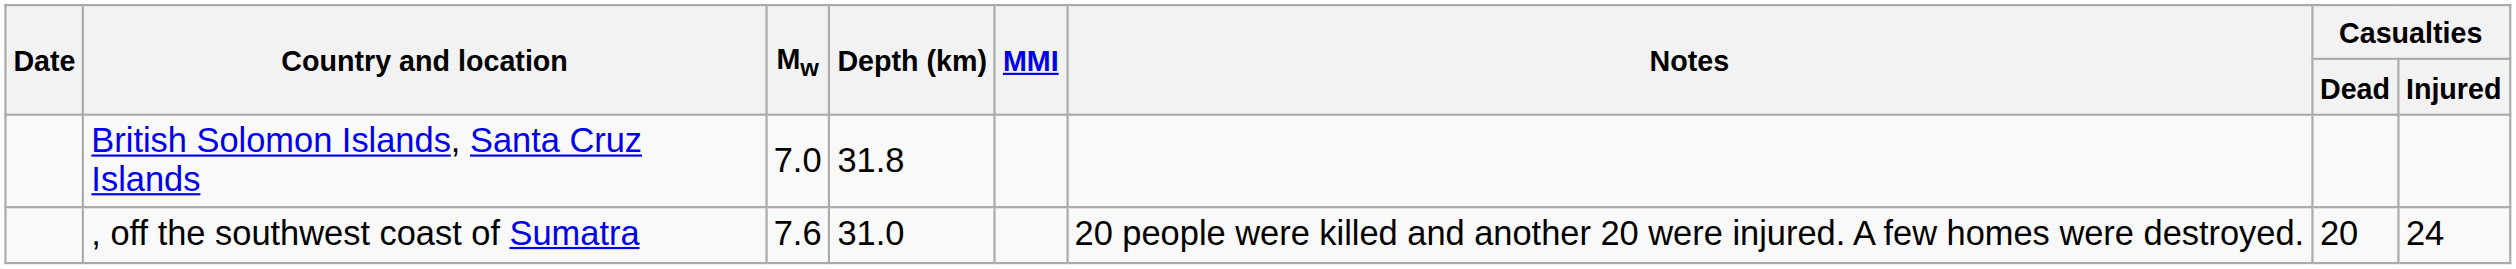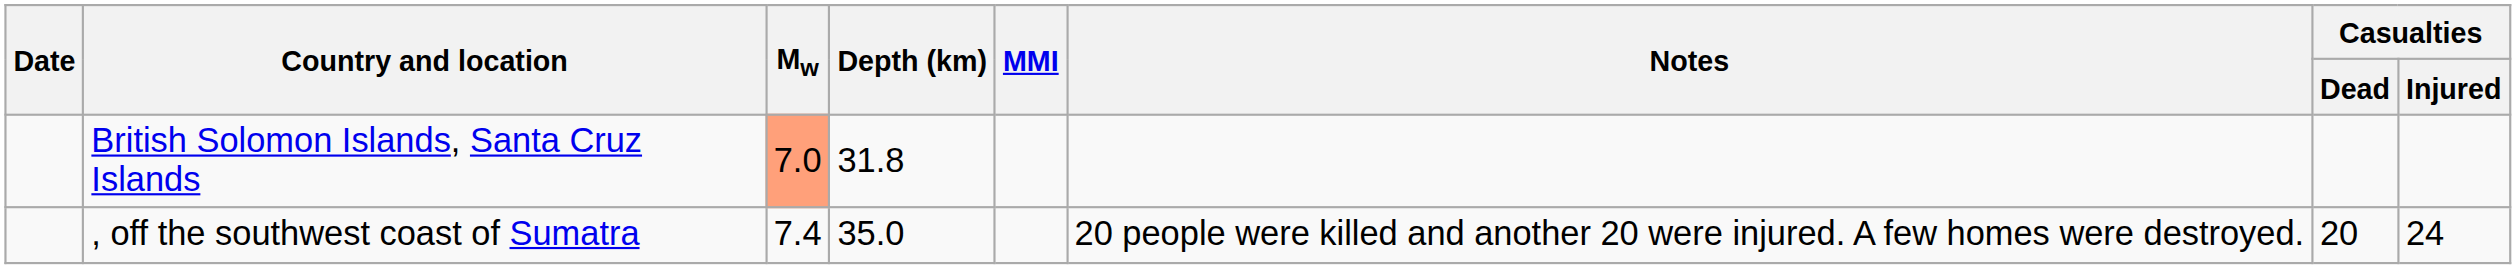British Solomon Islands, Santa Cruz Islands | Mw: no background -> lightsalmon background
, off the southwest coast of Sumatra | Mw: 7.6 -> 7.4
, off the southwest coast of Sumatra | Depth (km): 31.0 -> 35.0
